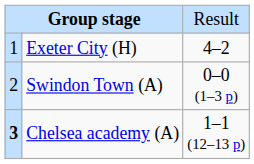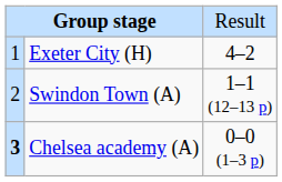Swindon Town (A) | column 3: 0–0 (1–3 p) -> 1–1 (12–13 p)
Chelsea academy (A) | column 3: 1–1 (12–13 p) -> 0–0 (1–3 p)
